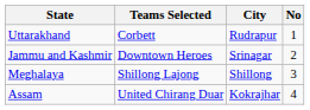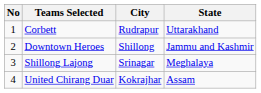columns swapped: No <-> State
Downtown Heroes | City: Srinagar -> Shillong
Shillong Lajong | City: Shillong -> Srinagar
